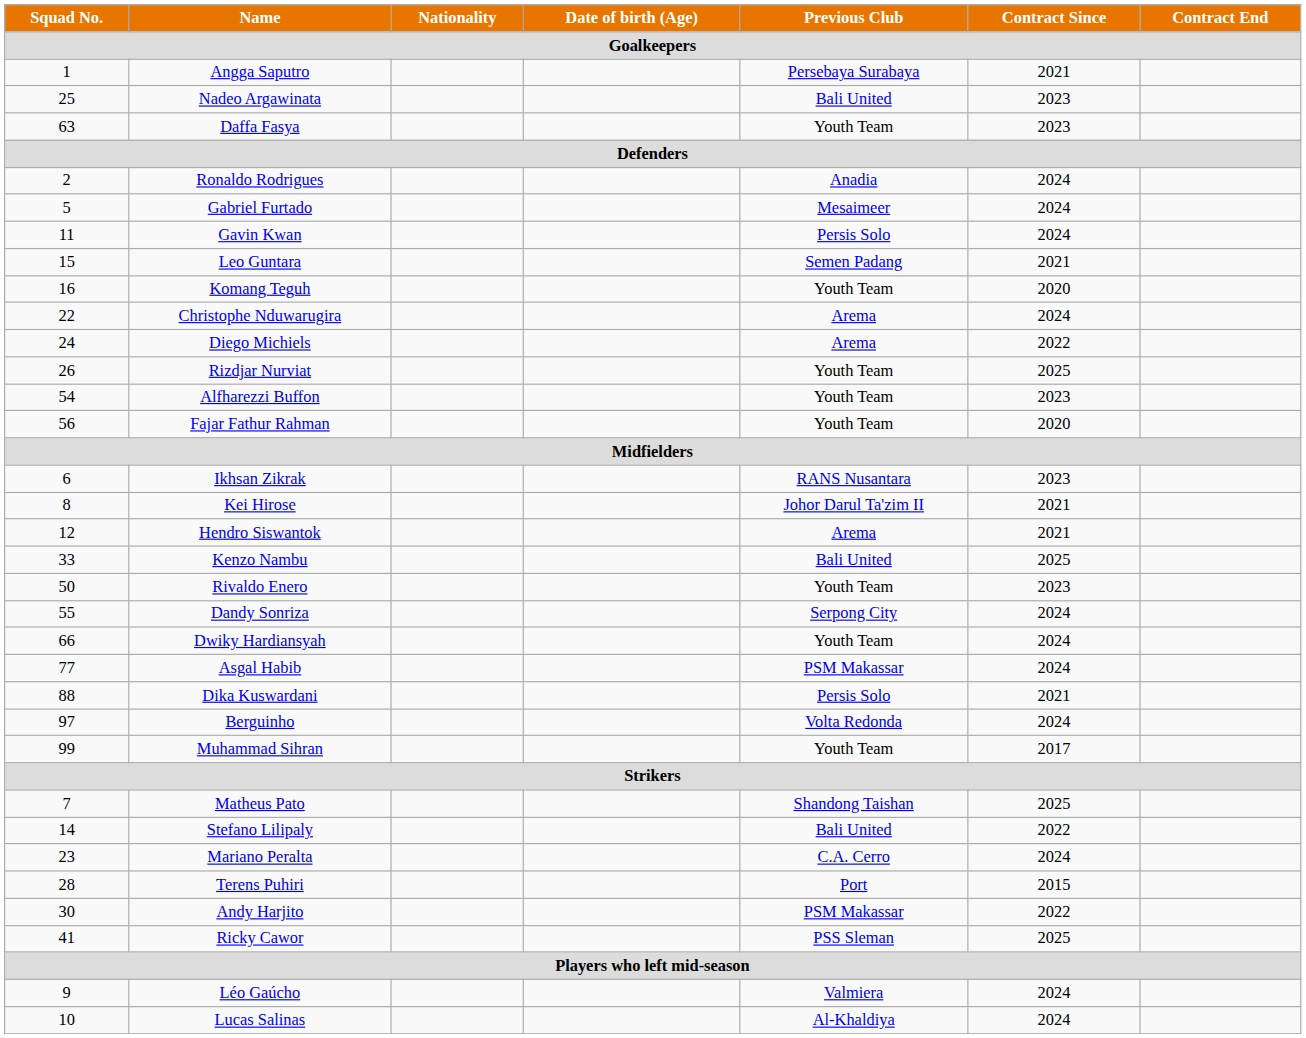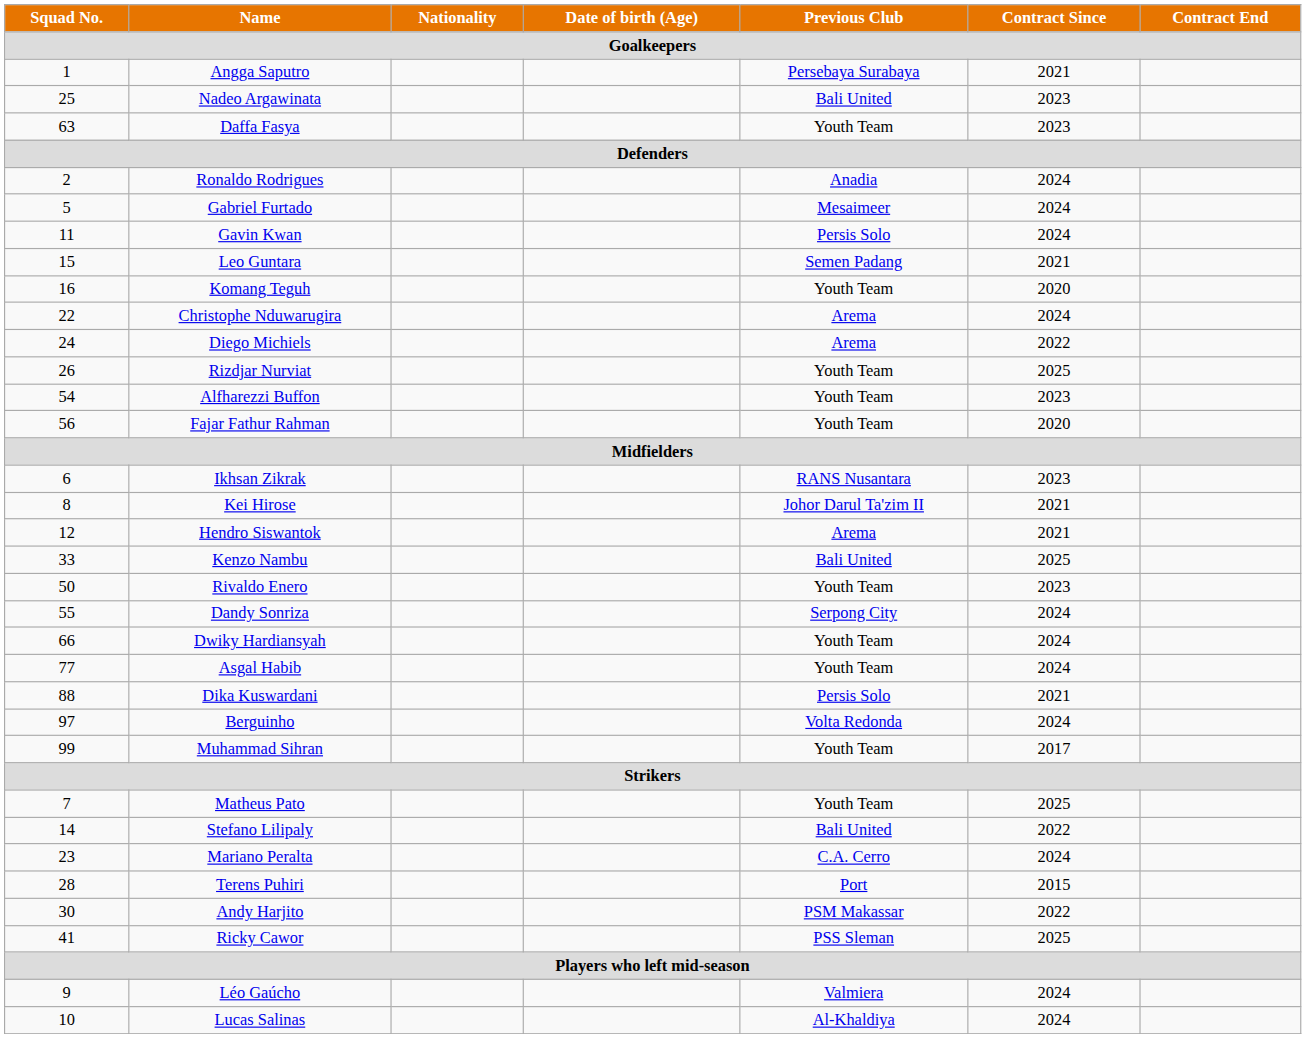Asgal Habib | Previous Club: PSM Makassar -> Youth Team
Matheus Pato | Previous Club: Shandong Taishan -> Youth Team
